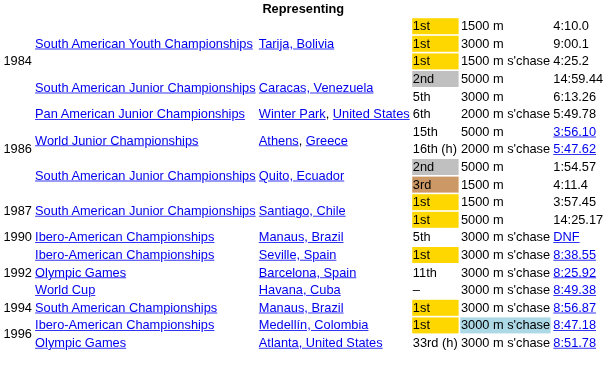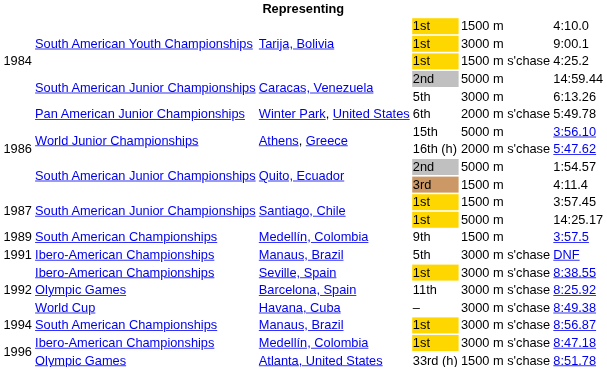+ row: 1989 | South American Championships | Medellín, Colombia | 9th | 1500 m | 3:57.5
Manaus, Brazil / 5th | column 1: 1990 -> 1991
Medellín, Colombia / 1st | column 5: lightblue background -> no background
Atlanta, United States | column 5: 3000 m s'chase -> 1500 m s'chase
